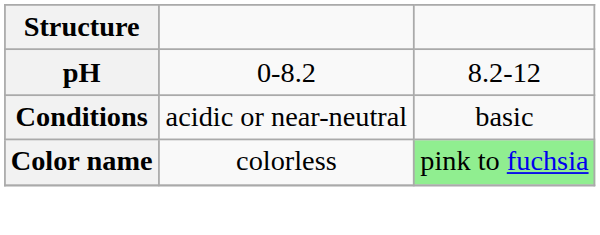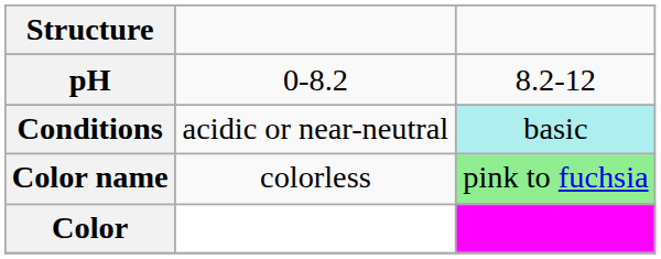Conditions | column 3: no background -> paleturquoise background
+ row: Color
